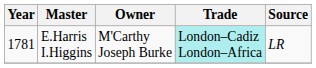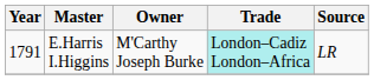E.Harris I.Higgins | Year: 1781 -> 1791
